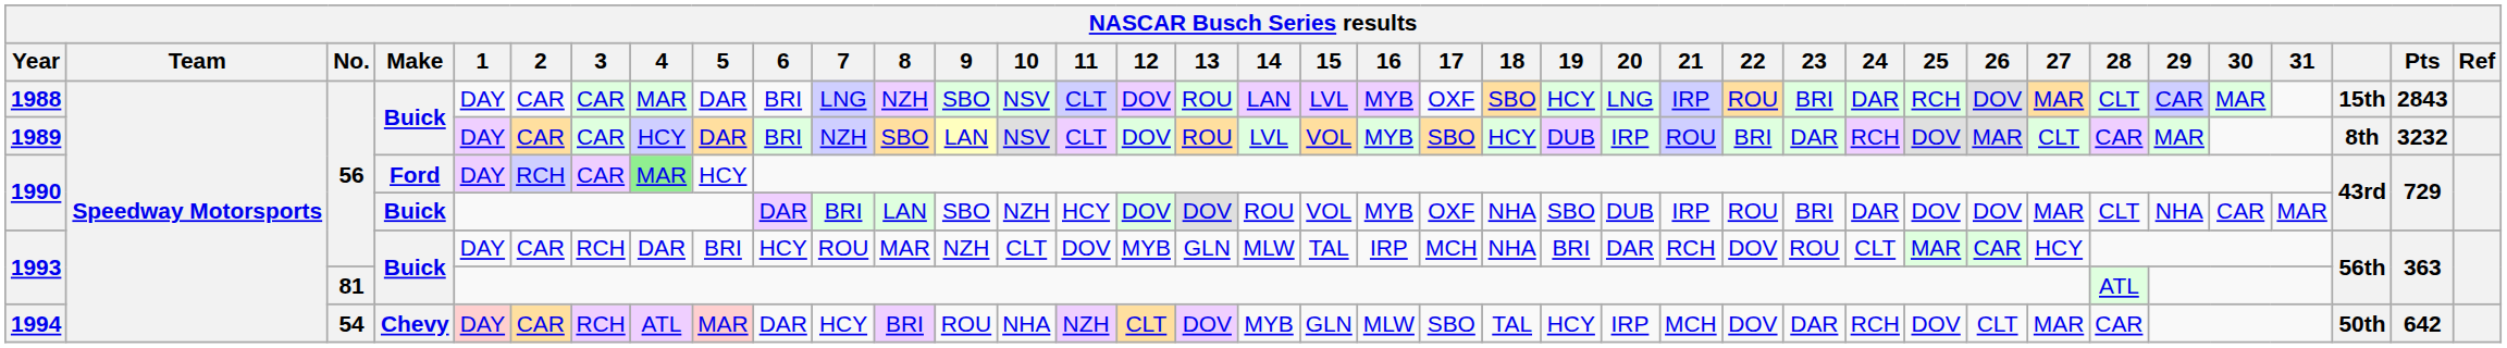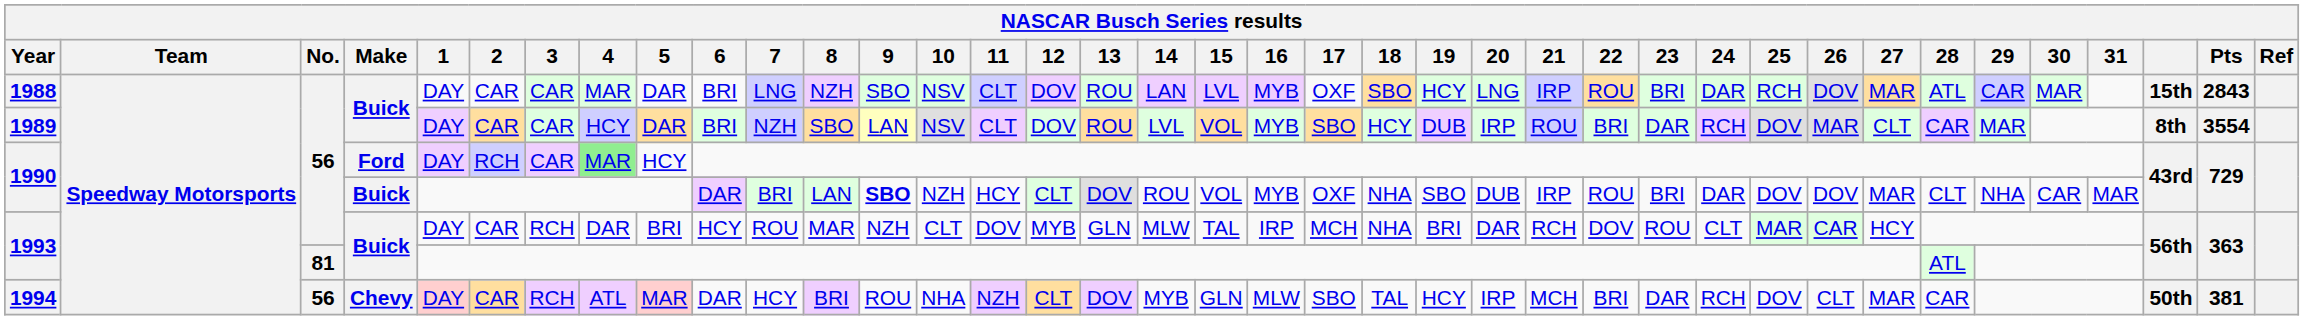1988 | 28: CLT -> ATL
1989 | Pts: 3232 -> 3554
1990 / Buick | 9: normal -> bold
1990 / Buick | 12: DOV -> CLT
1994 | No.: 54 -> 56
1994 | 22: DOV -> BRI
1994 | Pts: 642 -> 381
